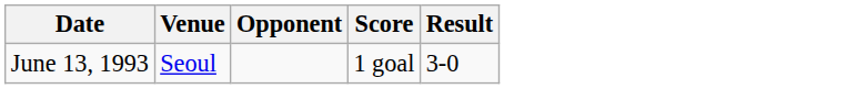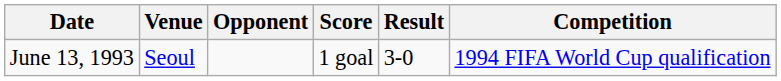+ column: Competition | 1994 FIFA World Cup qualification
